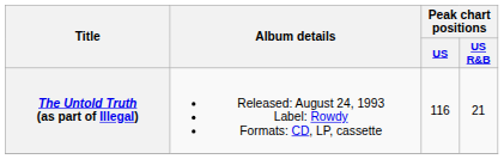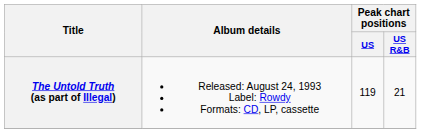The Untold Truth (as part of Illegal) | Peak chart positions / US: 116 -> 119
